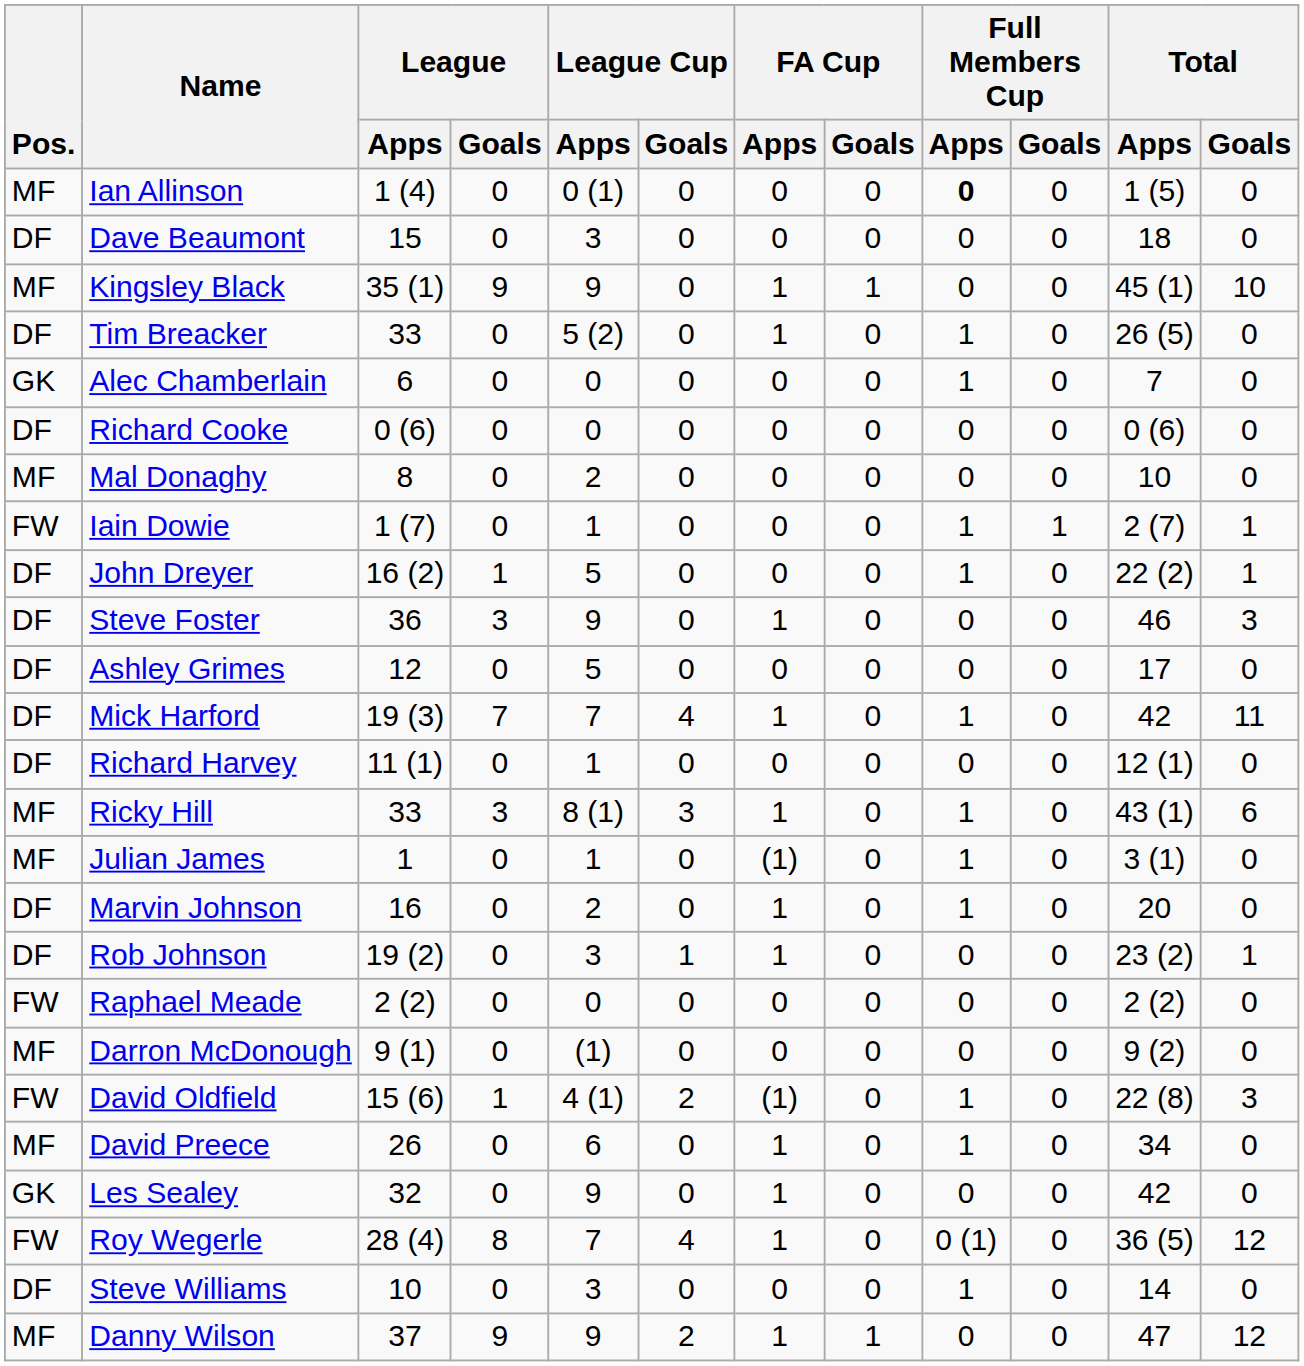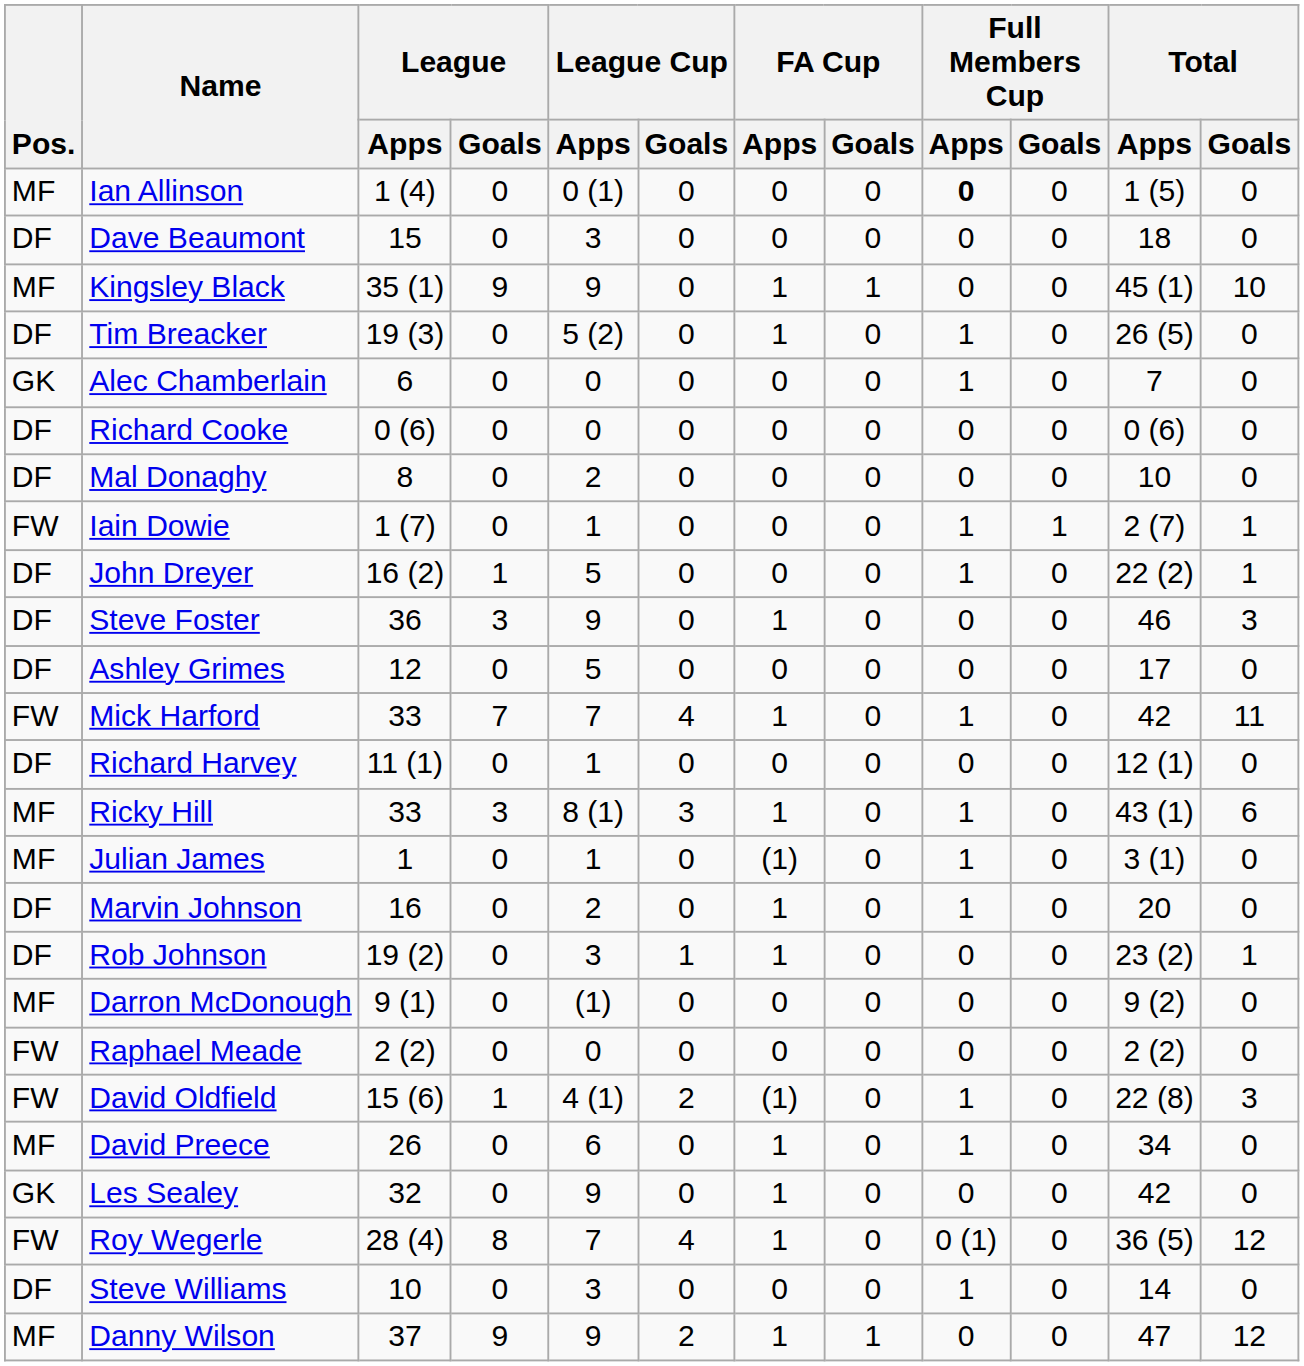Tim Breacker | League / Apps: 33 -> 19 (3)
Mal Donaghy | Pos.: MF -> DF
Mick Harford | Pos.: DF -> FW
Mick Harford | League / Apps: 19 (3) -> 33
rows swapped: Raphael Meade <-> Darron McDonough
